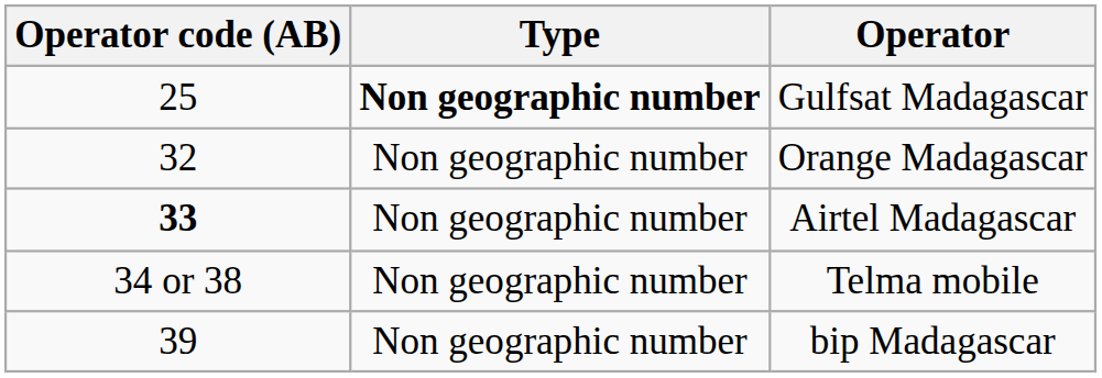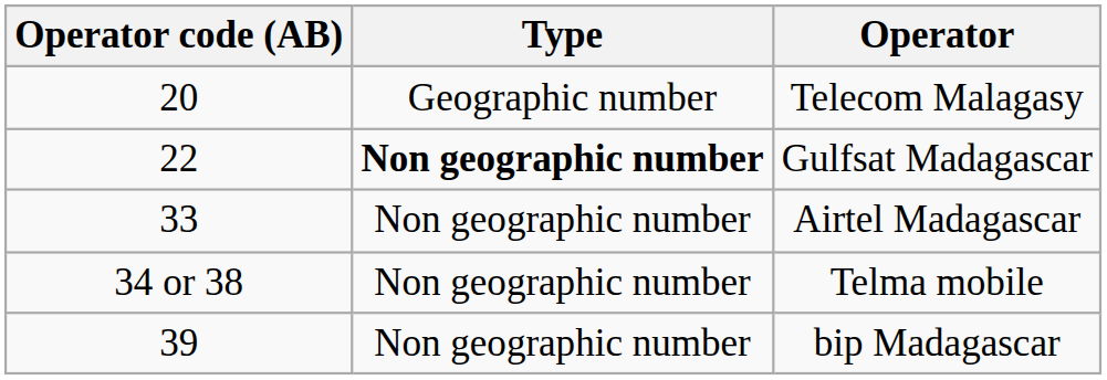+ row: 20 | Geographic number | Telecom Malagasy
Gulfsat Madagascar | Operator code (AB): 25 -> 22
- row: 32 | Non geographic number | Orange Madagascar
Airtel Madagascar | Operator code (AB): bold -> normal
